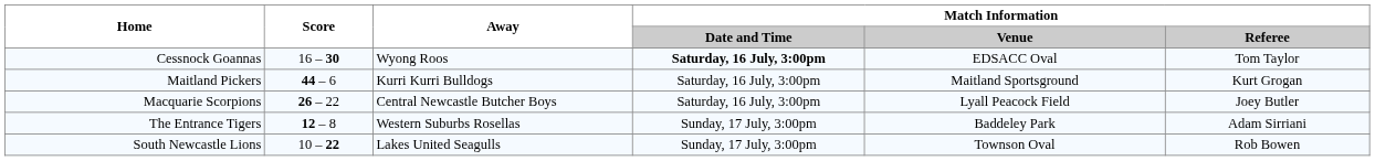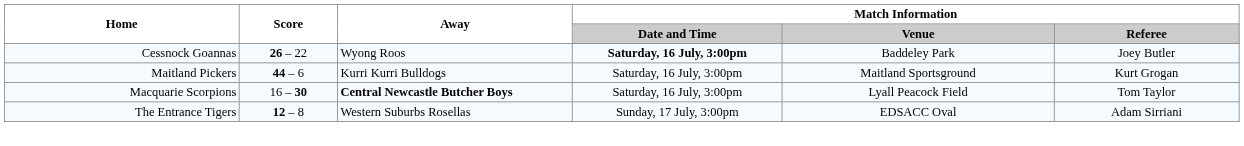Cessnock Goannas | Score: 16 – 30 -> 26 – 22
Cessnock Goannas | Match Information / Venue: EDSACC Oval -> Baddeley Park
Cessnock Goannas | Match Information / Referee: Tom Taylor -> Joey Butler
Macquarie Scorpions | Score: 26 – 22 -> 16 – 30
Macquarie Scorpions | Away: normal -> bold
Macquarie Scorpions | Match Information / Referee: Joey Butler -> Tom Taylor
The Entrance Tigers | Match Information / Venue: Baddeley Park -> EDSACC Oval
- row: South Newcastle Lions | 10 – 22 | Lakes United Seagulls | Sunday, 17 July, 3:00pm | Townson Oval | Rob Bowen
